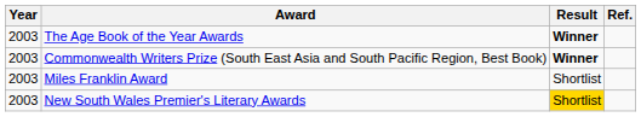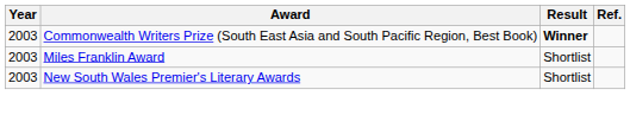- row: 2003 | The Age Book of the Year Awards | Winner
New South Wales Premier's Literary Awards | Result: gold background -> no background
